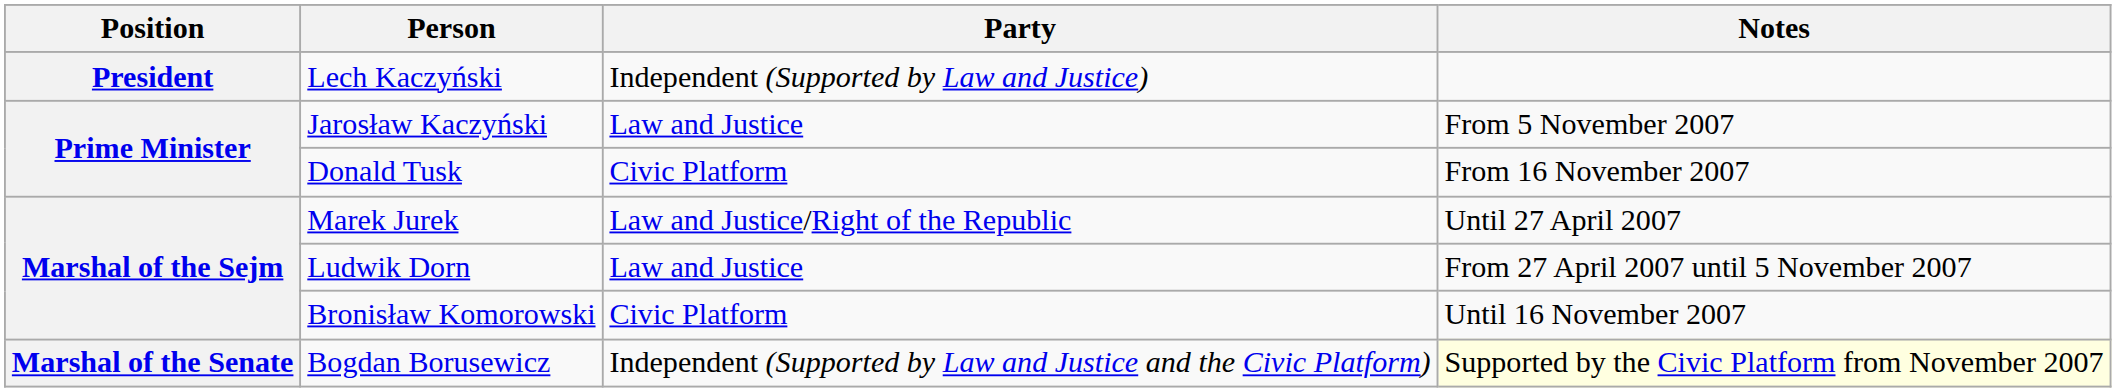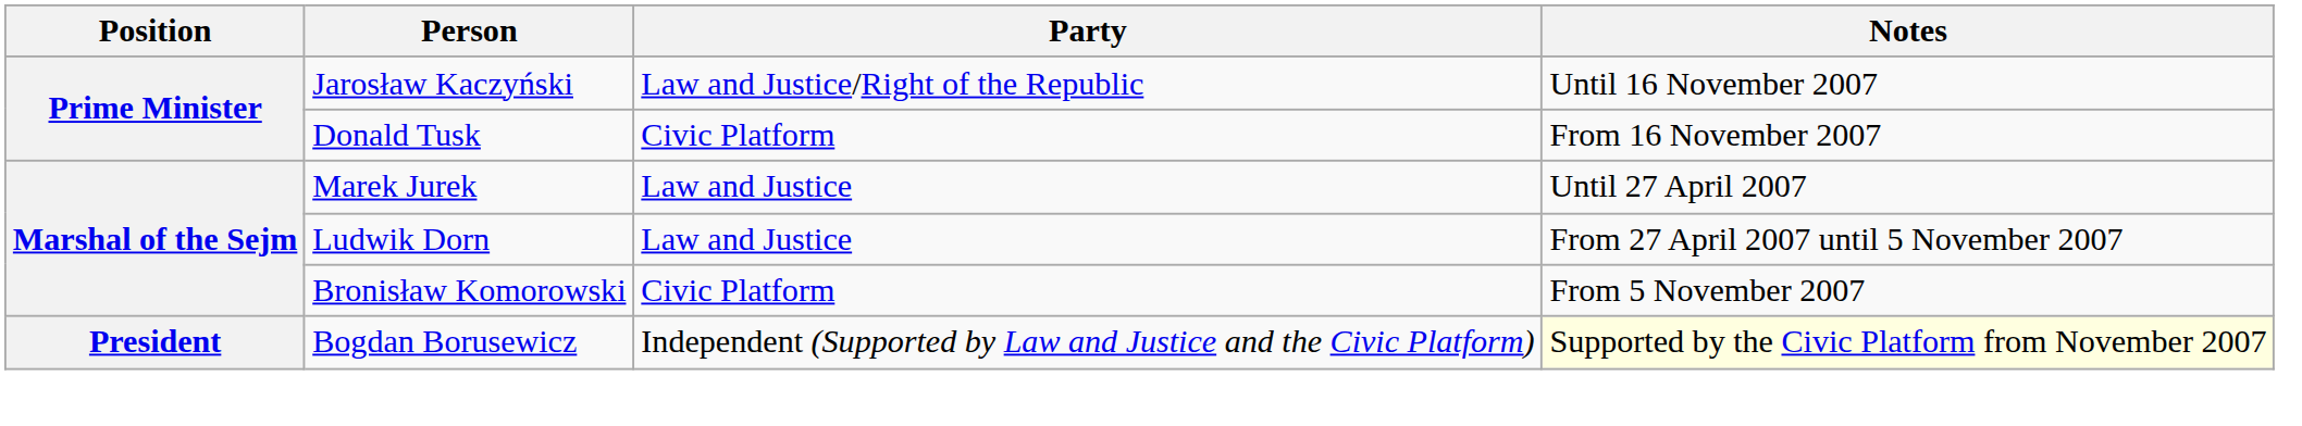- row: President | Lech Kaczyński | Independent (Supported by Law and Justice)
Jarosław Kaczyński | Party: Law and Justice -> Law and Justice/Right of the Republic
Jarosław Kaczyński | Notes: From 5 November 2007 -> Until 16 November 2007
Marek Jurek | Party: Law and Justice/Right of the Republic -> Law and Justice
Bronisław Komorowski | Notes: Until 16 November 2007 -> From 5 November 2007
Bogdan Borusewicz | Position: Marshal of the Senate -> President
